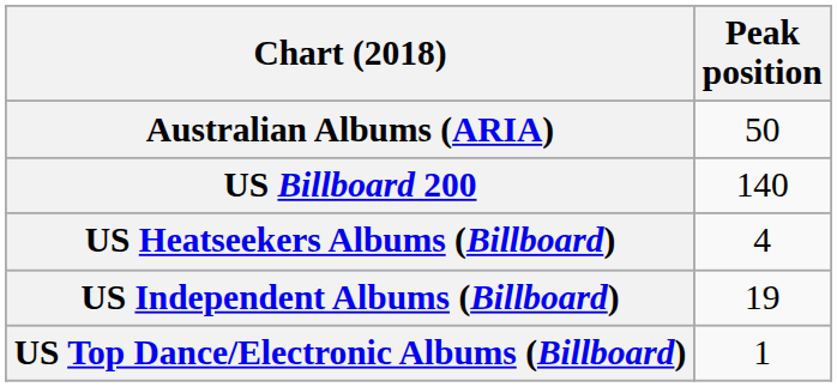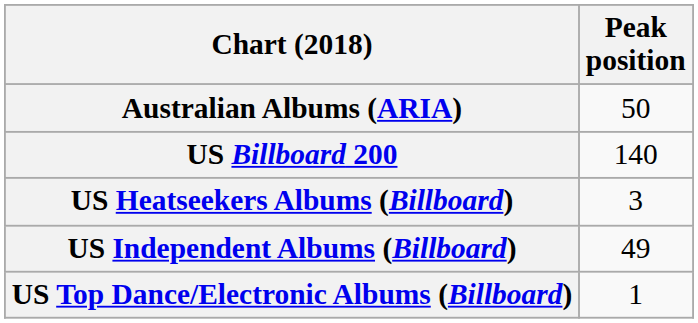US Heatseekers Albums (Billboard) | Peak position: 4 -> 3
US Independent Albums (Billboard) | Peak position: 19 -> 49
